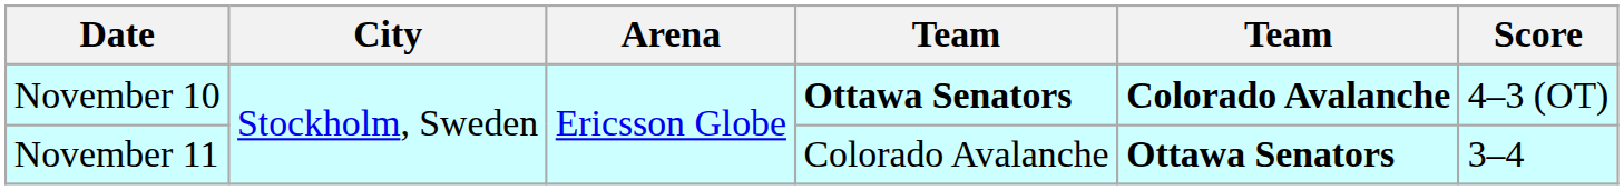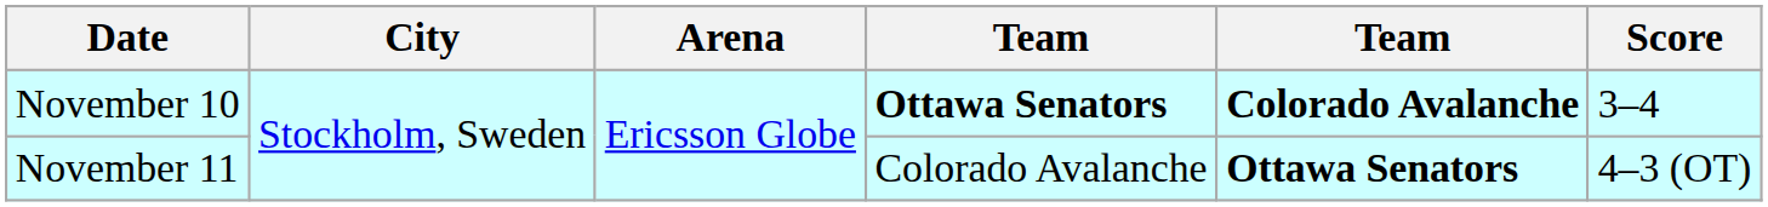November 10 | Score: 4–3 (OT) -> 3–4
November 11 | Score: 3–4 -> 4–3 (OT)
